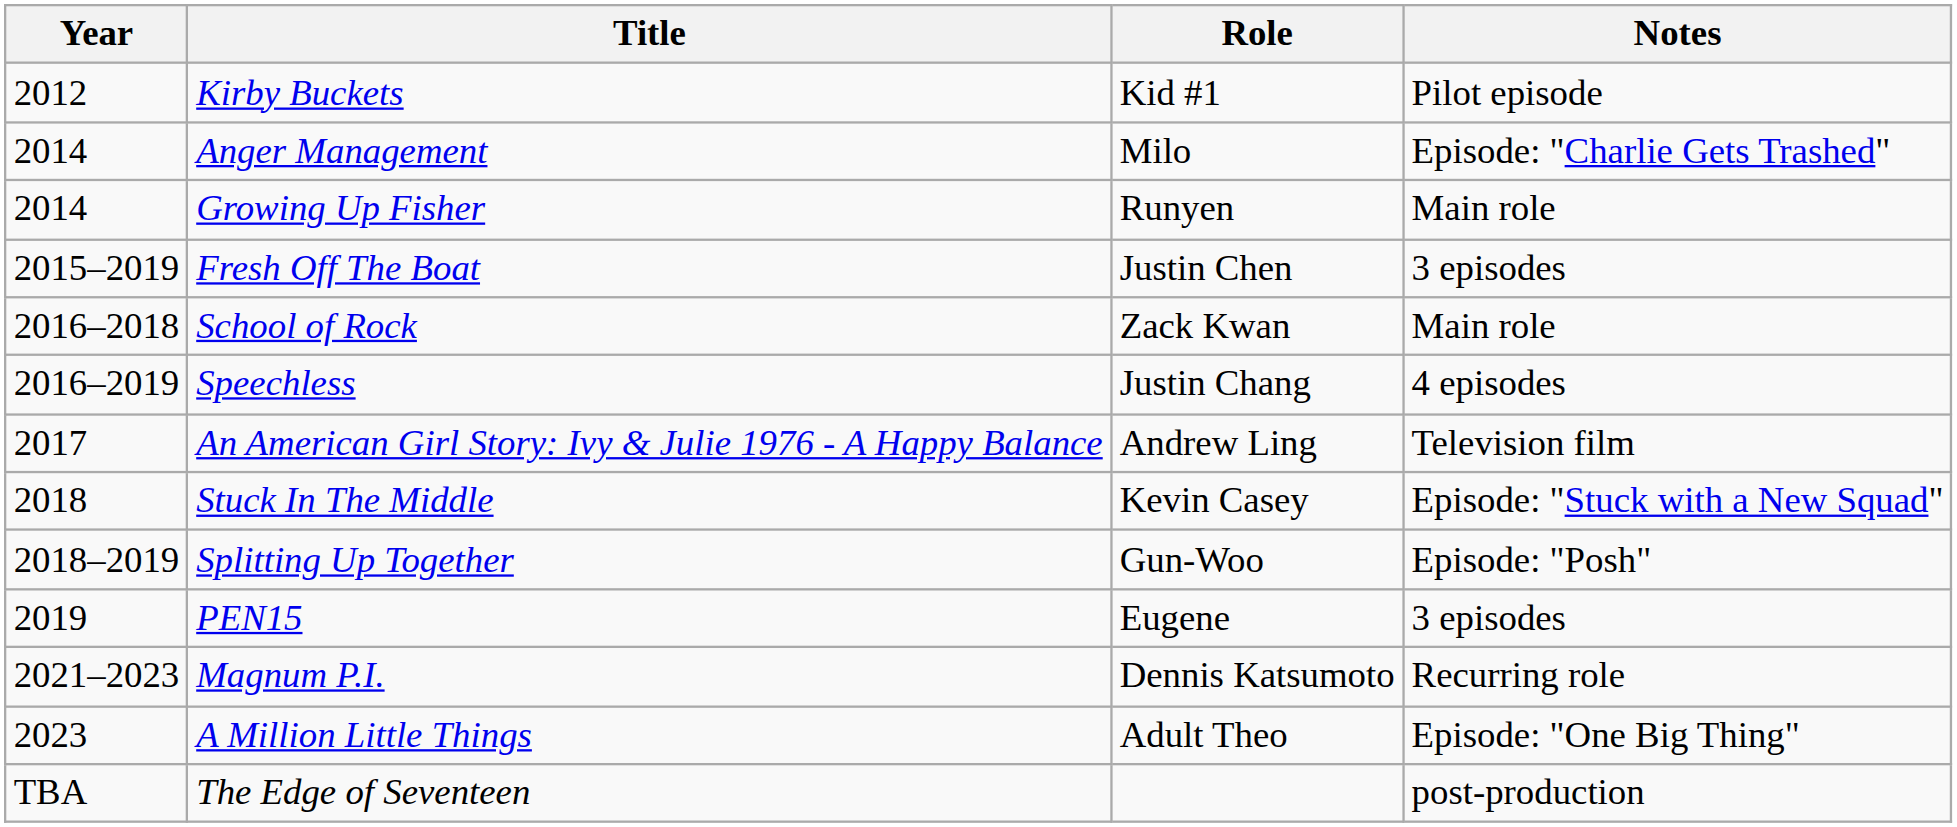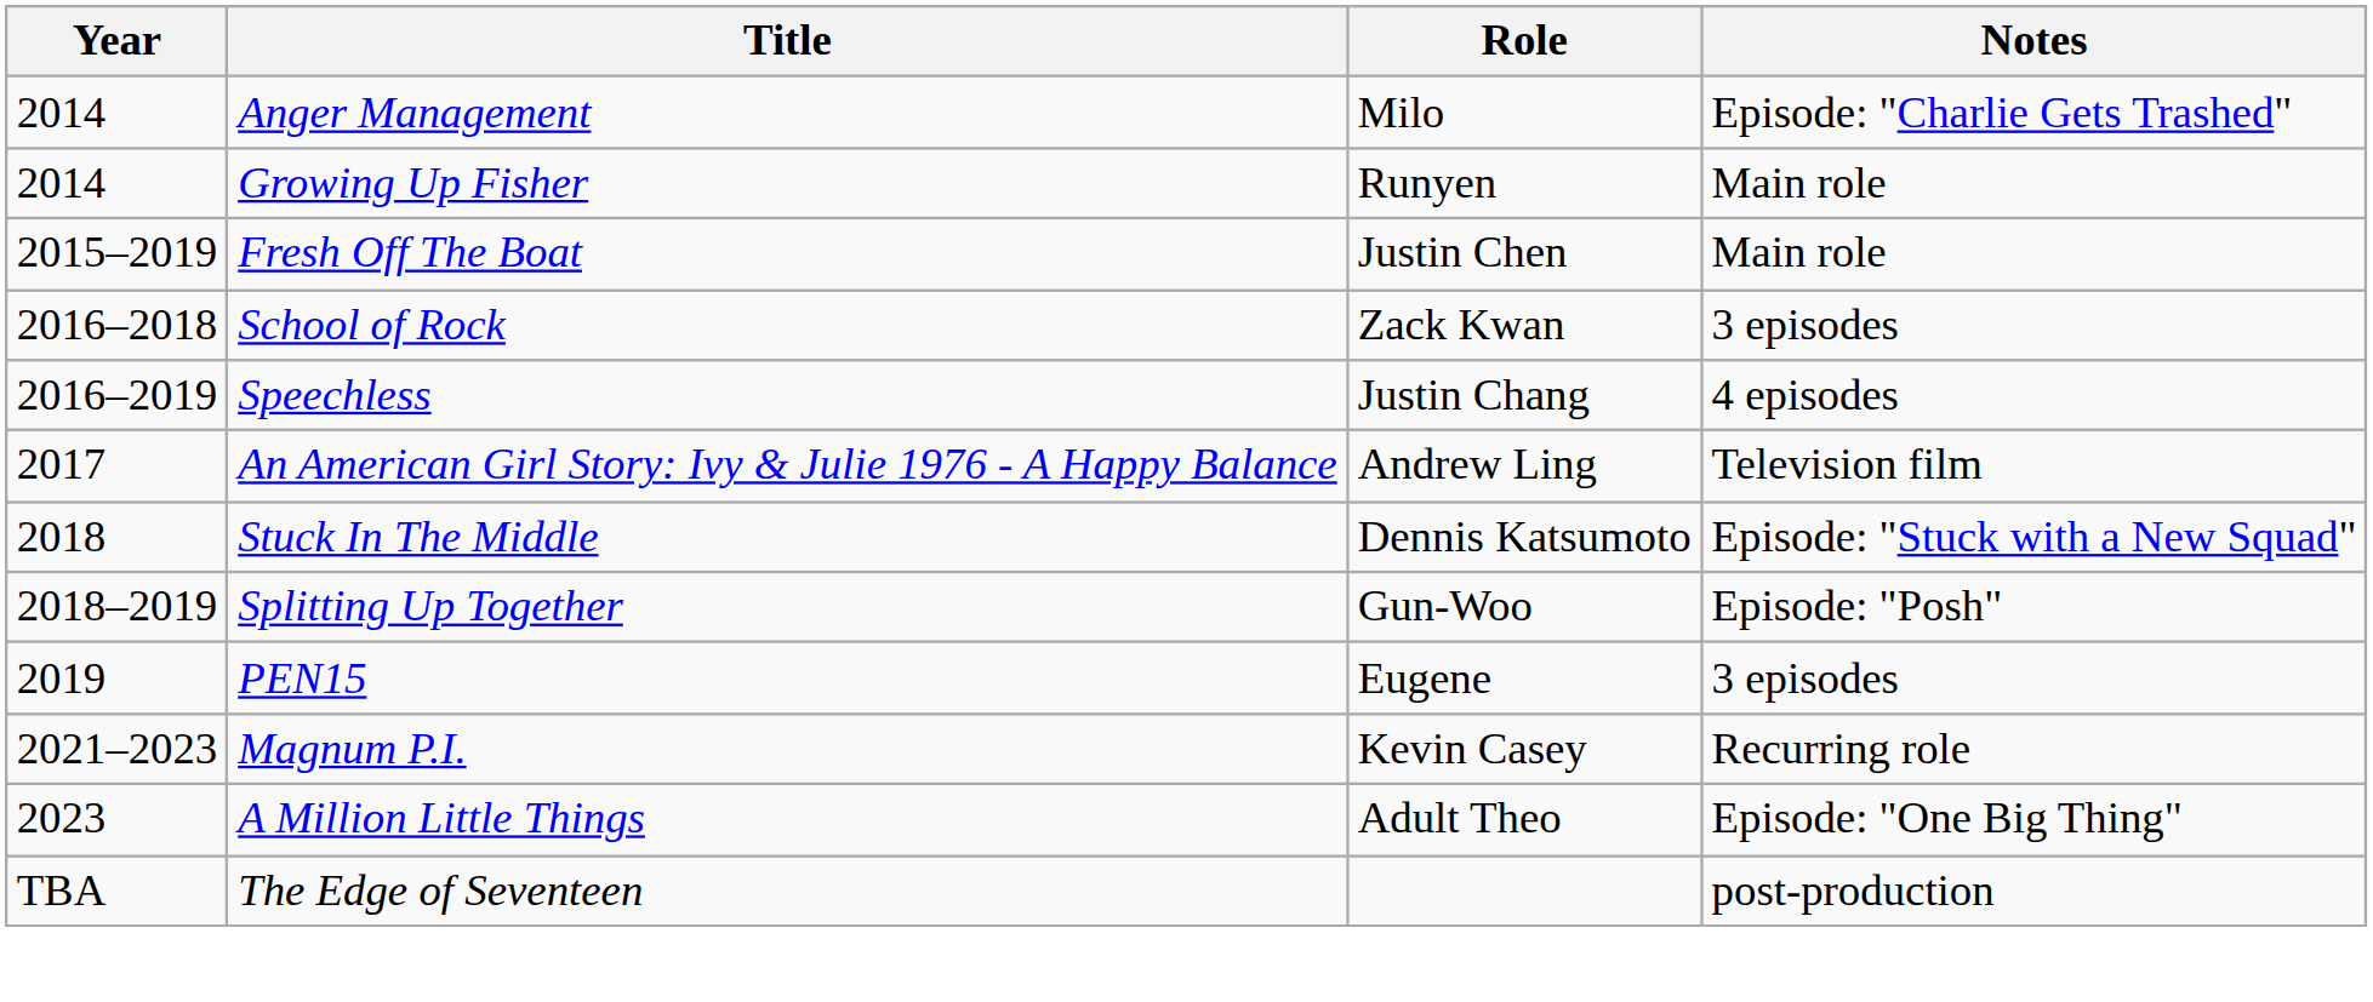- row: 2012 | Kirby Buckets | Kid #1 | Pilot episode
Fresh Off The Boat | Notes: 3 episodes -> Main role
School of Rock | Notes: Main role -> 3 episodes
Stuck In The Middle | Role: Kevin Casey -> Dennis Katsumoto
Magnum P.I. | Role: Dennis Katsumoto -> Kevin Casey
